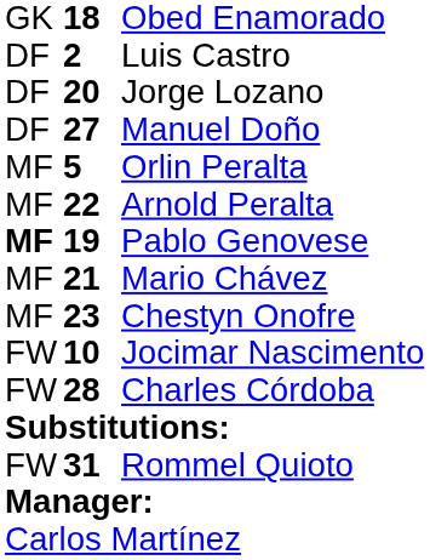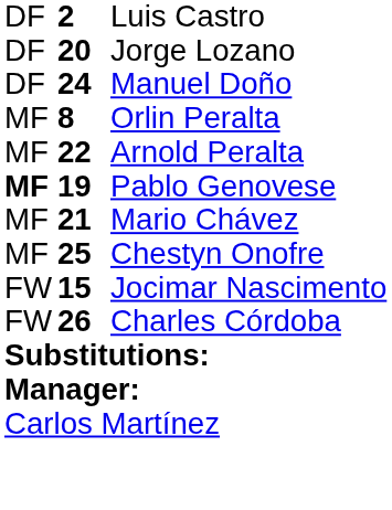- row: GK | 18 | Obed Enamorado
Manuel Doño | column 2: 27 -> 24
Orlin Peralta | column 2: 5 -> 8
Chestyn Onofre | column 2: 23 -> 25
Jocimar Nascimento | column 2: 10 -> 15
Charles Córdoba | column 2: 28 -> 26
- row: FW | 31 | Rommel Quioto
